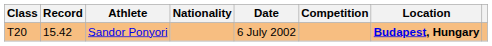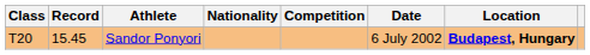columns swapped: Date <-> Competition
Sandor Ponyori | Record: 15.42 -> 15.45
